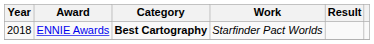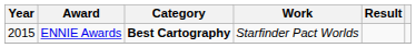ENNIE Awards | Year: 2018 -> 2015
